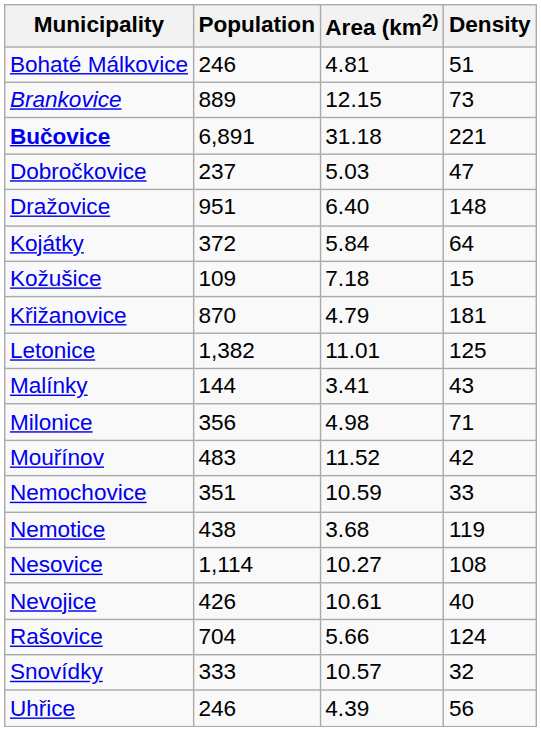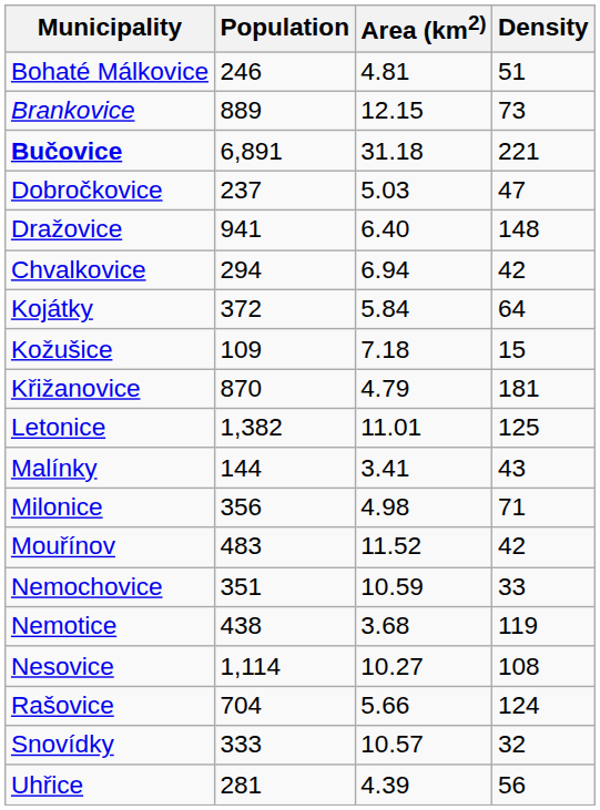Dražovice | Population: 951 -> 941
+ row: Chvalkovice | 294 | 6.94 | 42
- row: Nevojice | 426 | 10.61 | 40
Uhřice | Population: 246 -> 281
